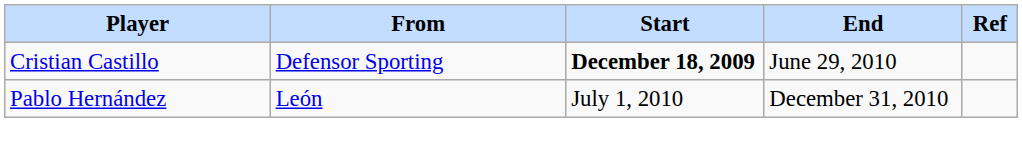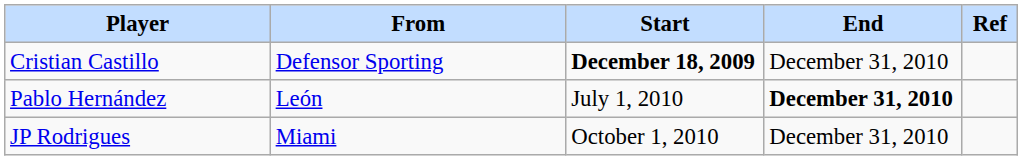Cristian Castillo | End: June 29, 2010 -> December 31, 2010
Pablo Hernández | End: normal -> bold
+ row: JP Rodrigues | Miami | October 1, 2010 | December 31, 2010
